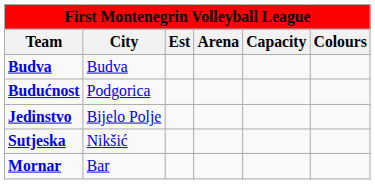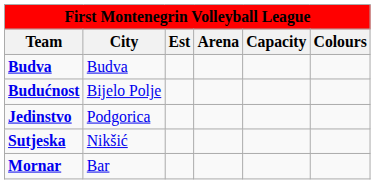Budućnost | City: Podgorica -> Bijelo Polje
Jedinstvo | City: Bijelo Polje -> Podgorica
